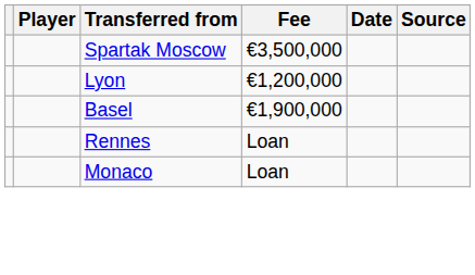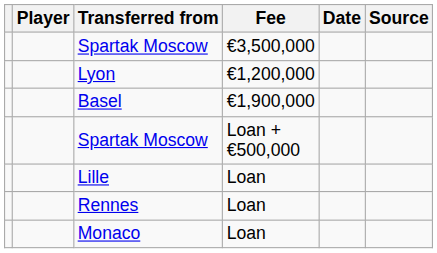+ row: Spartak Moscow | Loan + €500,000
+ row: Lille | Loan
